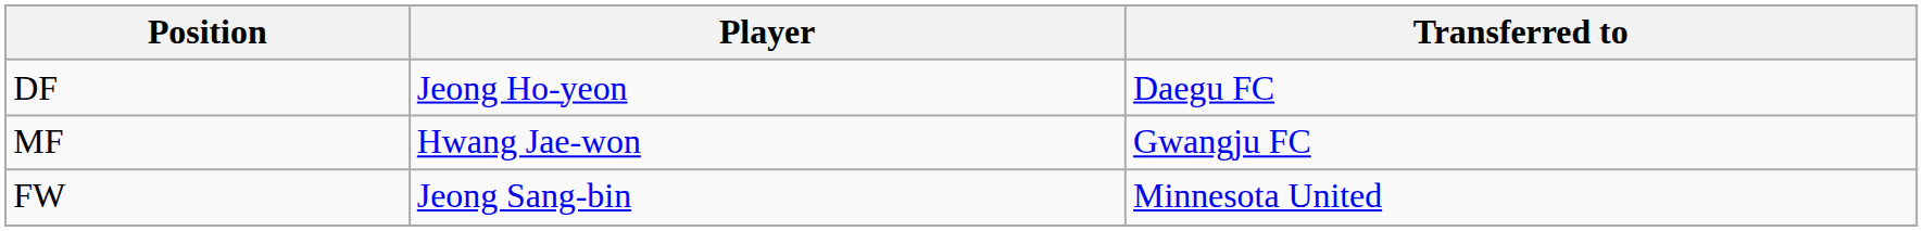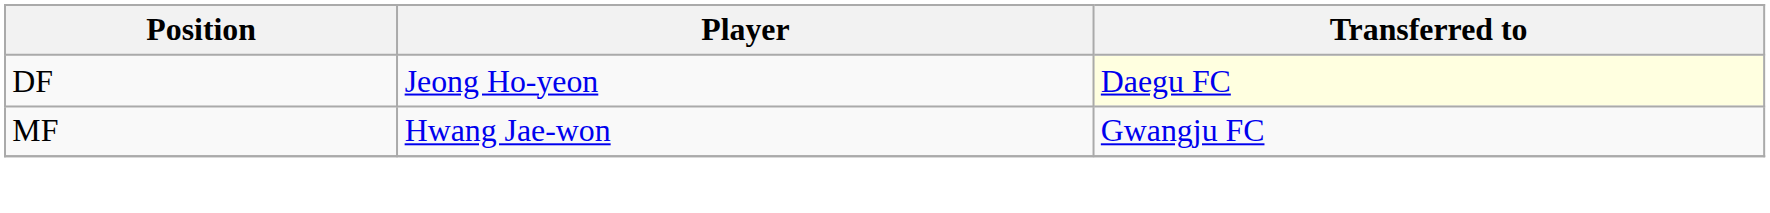DF | Transferred to: no background -> lightyellow background
- row: FW | Jeong Sang-bin | Minnesota United
